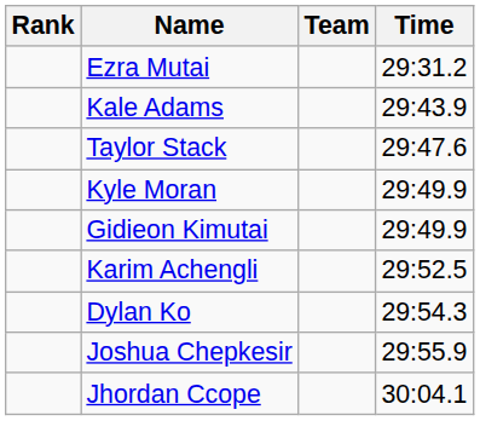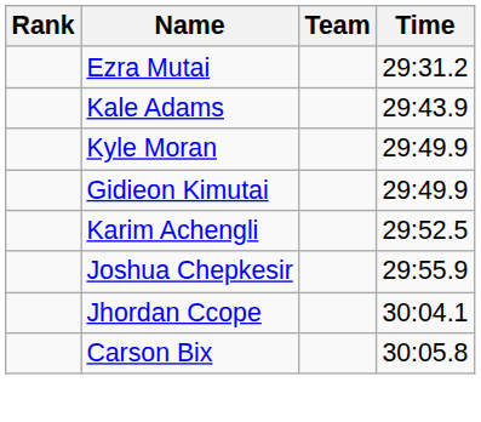- row: Taylor Stack | 29:47.6
- row: Dylan Ko | 29:54.3
+ row: Carson Bix | 30:05.8
